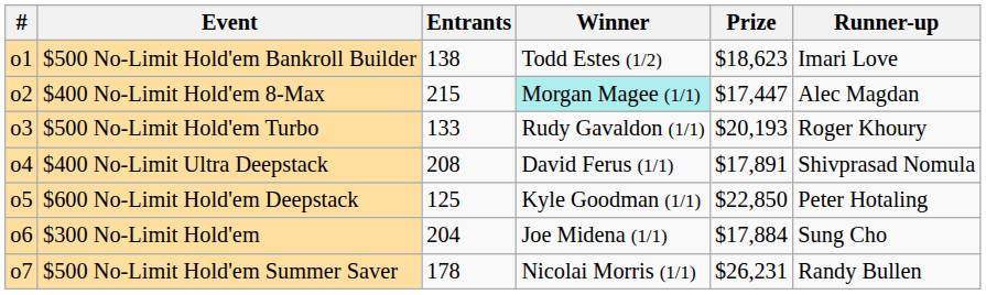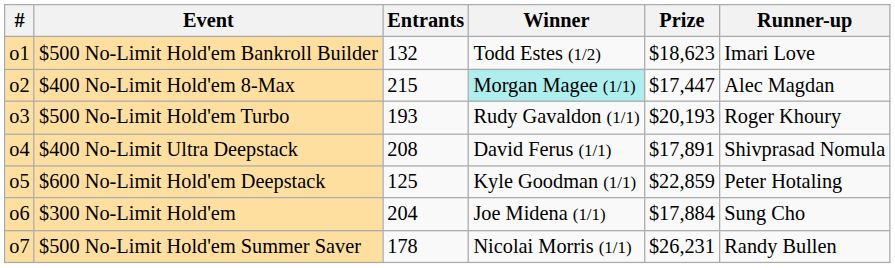$500 No-Limit Hold'em Bankroll Builder | Entrants: 138 -> 132
$500 No-Limit Hold'em Turbo | Entrants: 133 -> 193
$600 No-Limit Hold'em Deepstack | Prize: $22,850 -> $22,859
